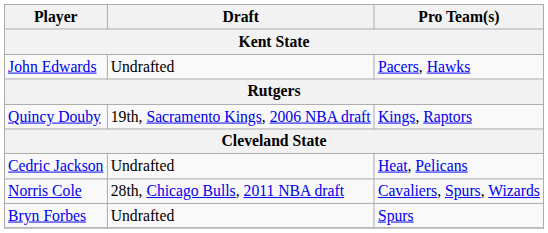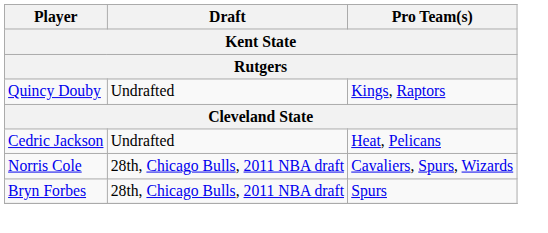- row: John Edwards | Undrafted | Pacers, Hawks
Quincy Douby | Draft: 19th, Sacramento Kings, 2006 NBA draft -> Undrafted
Bryn Forbes | Draft: Undrafted -> 28th, Chicago Bulls, 2011 NBA draft
